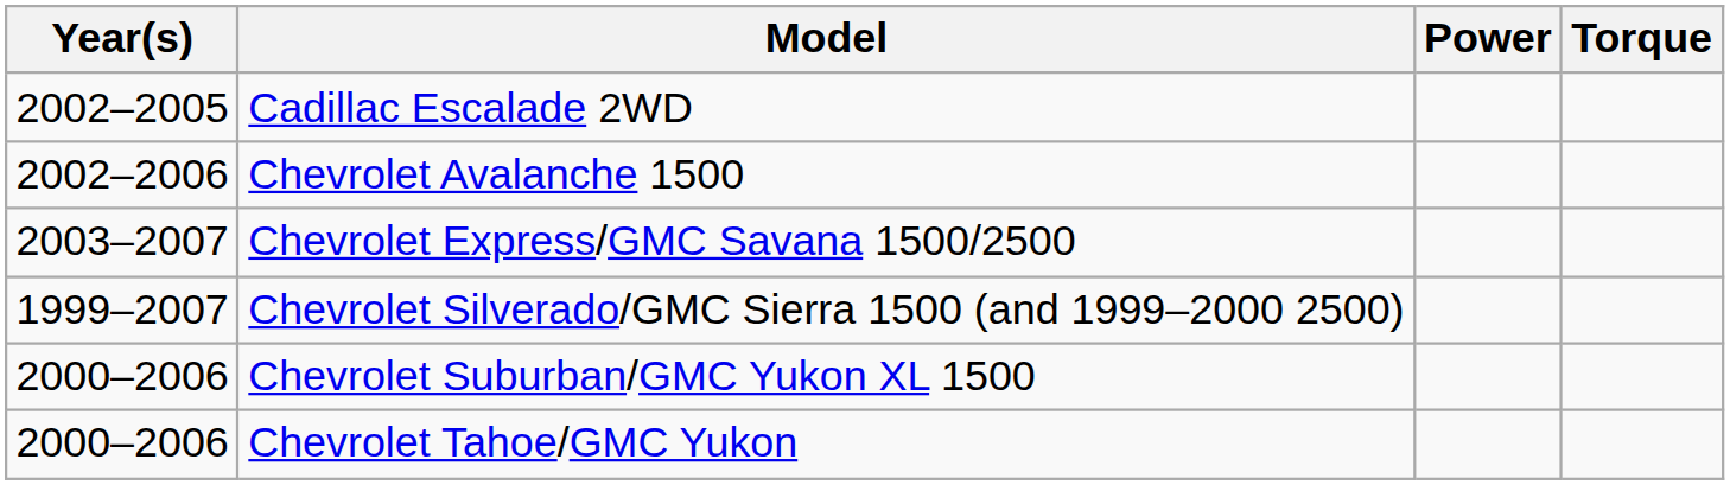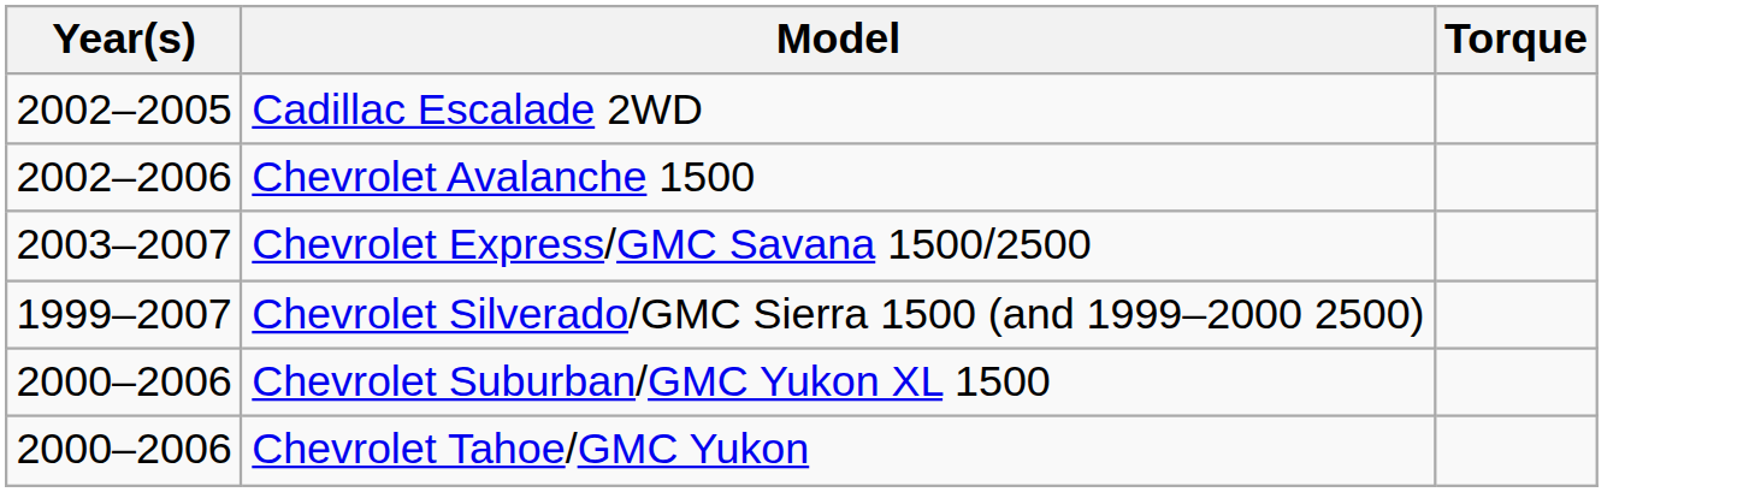- column: Power
